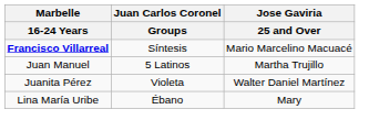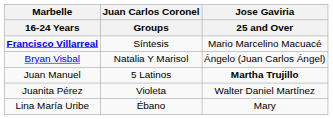+ row: Bryan Visbal | Natalia Y Marisol | Ángelo (Juan Carlos Ángel)
Juan Manuel | Jose Gaviria / 25 and Over: normal -> bold
